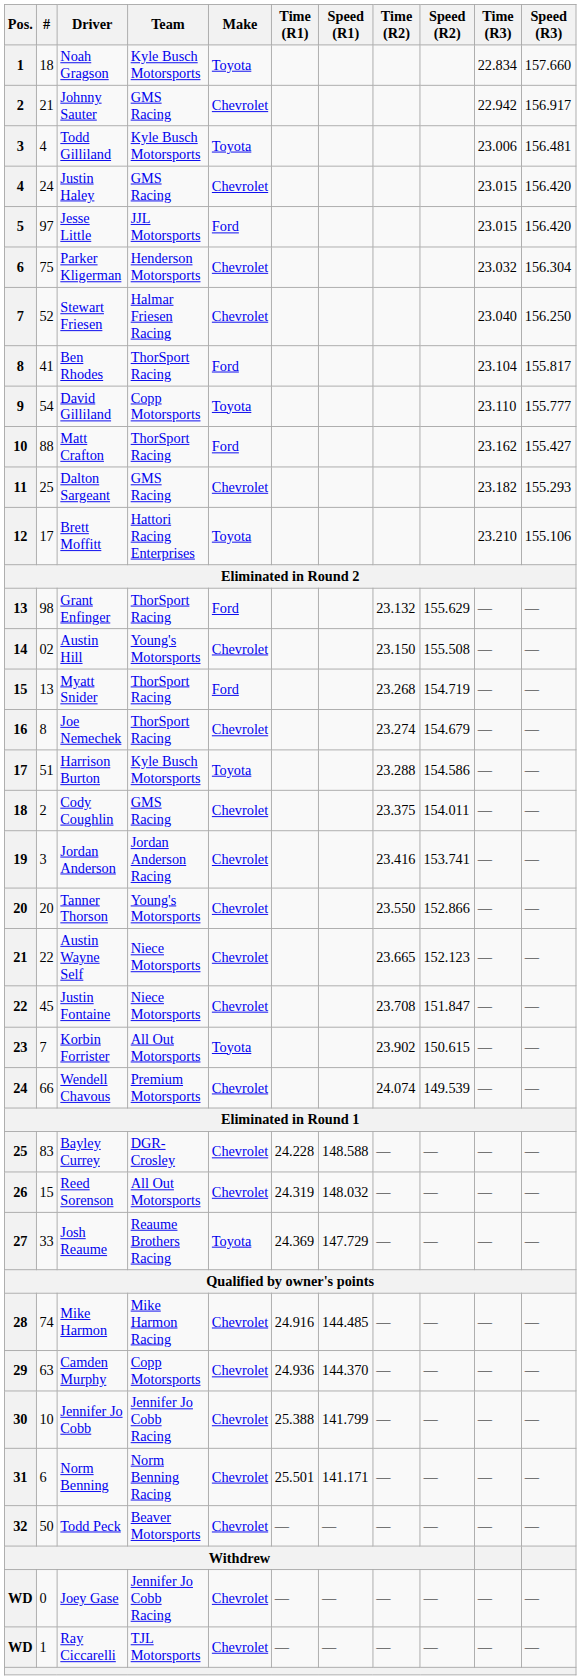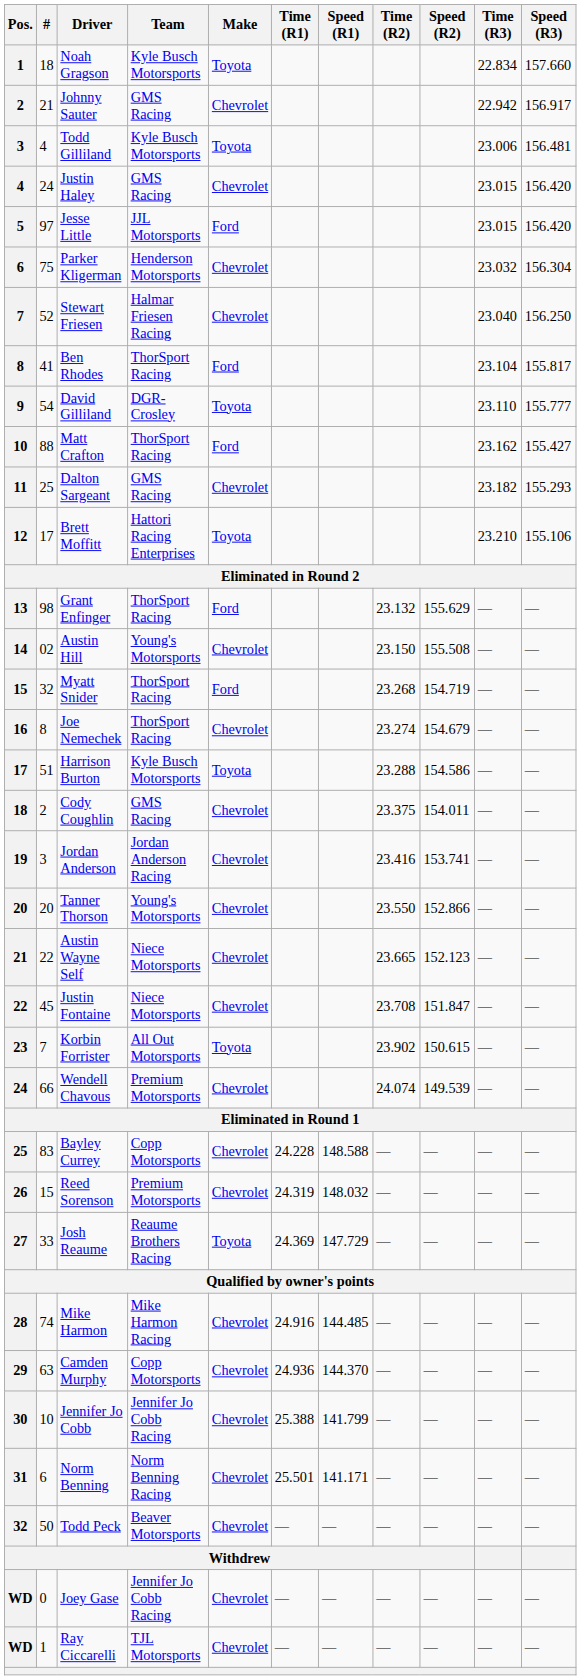David Gilliland | Team: Copp Motorsports -> DGR-Crosley
Myatt Snider | #: 13 -> 32
Bayley Currey | Team: DGR-Crosley -> Copp Motorsports
Reed Sorenson | Team: All Out Motorsports -> Premium Motorsports
